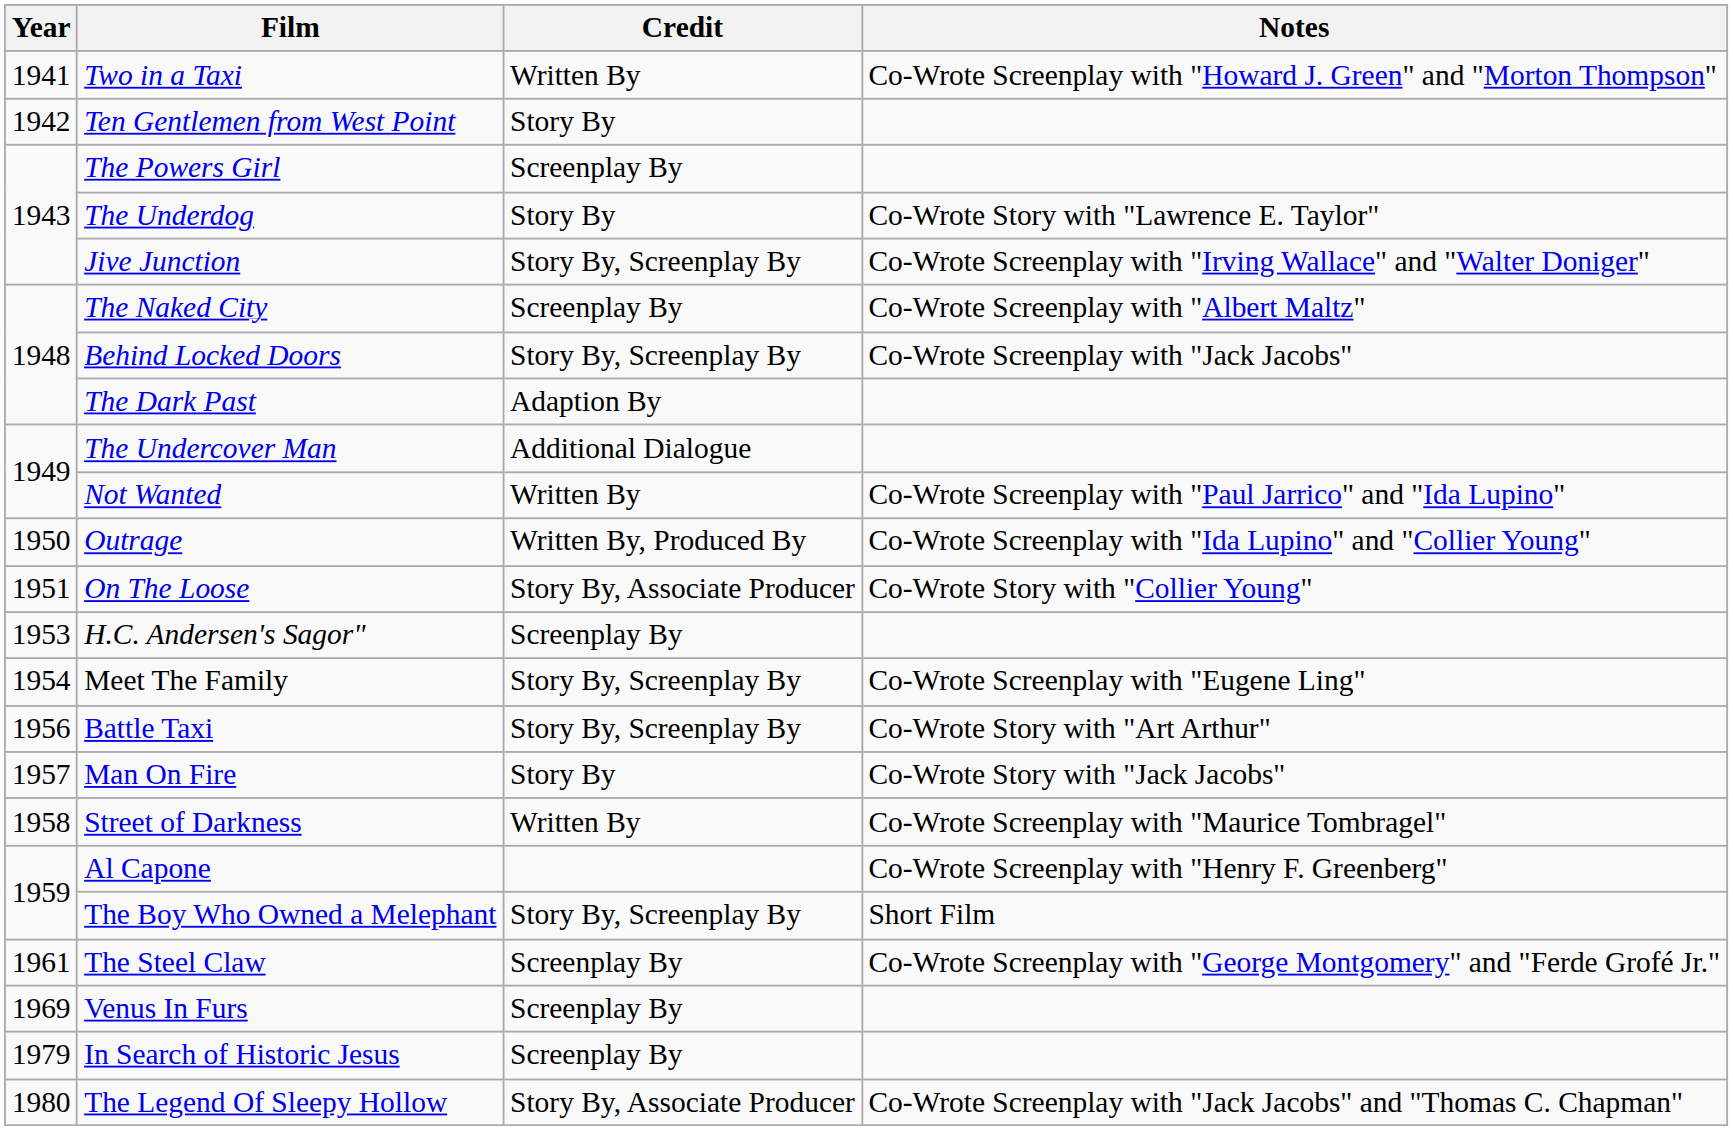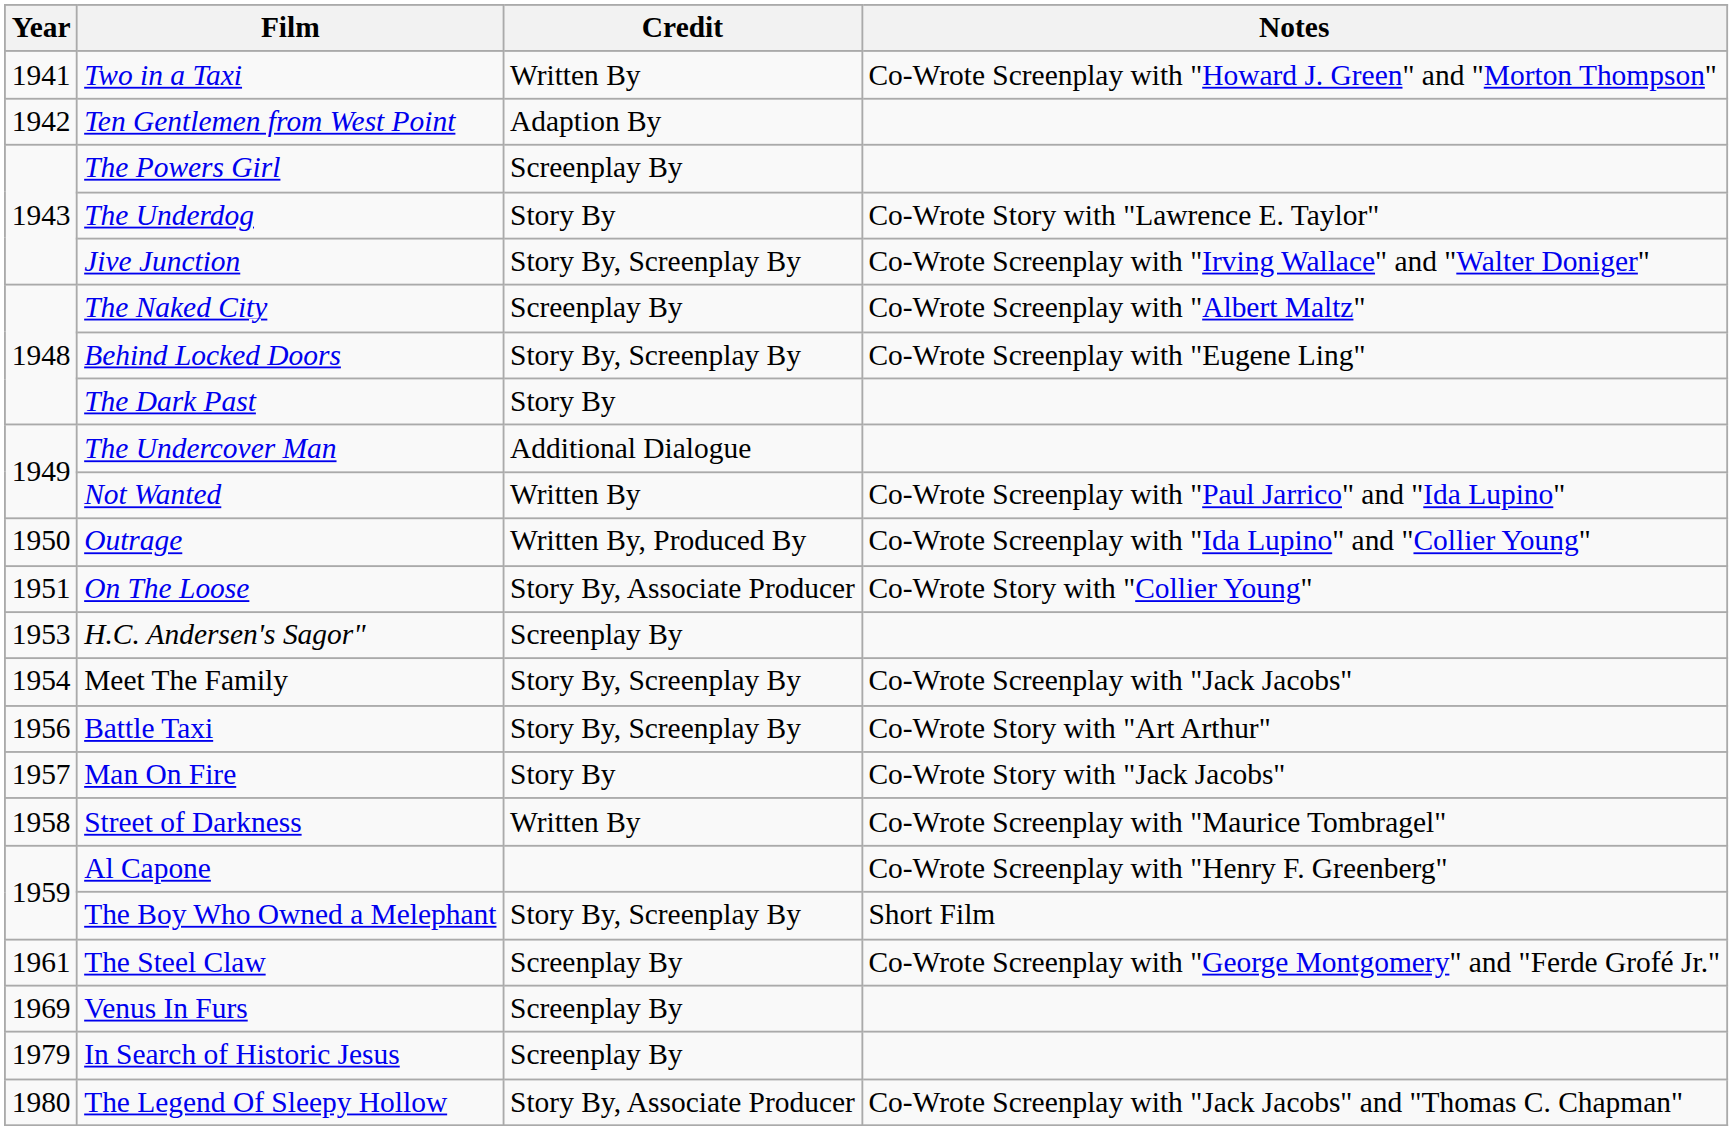Ten Gentlemen from West Point | Credit: Story By -> Adaption By
Behind Locked Doors | Notes: Co-Wrote Screenplay with "Jack Jacobs" -> Co-Wrote Screenplay with "Eugene Ling"
The Dark Past | Credit: Adaption By -> Story By
Meet The Family | Notes: Co-Wrote Screenplay with "Eugene Ling" -> Co-Wrote Screenplay with "Jack Jacobs"
